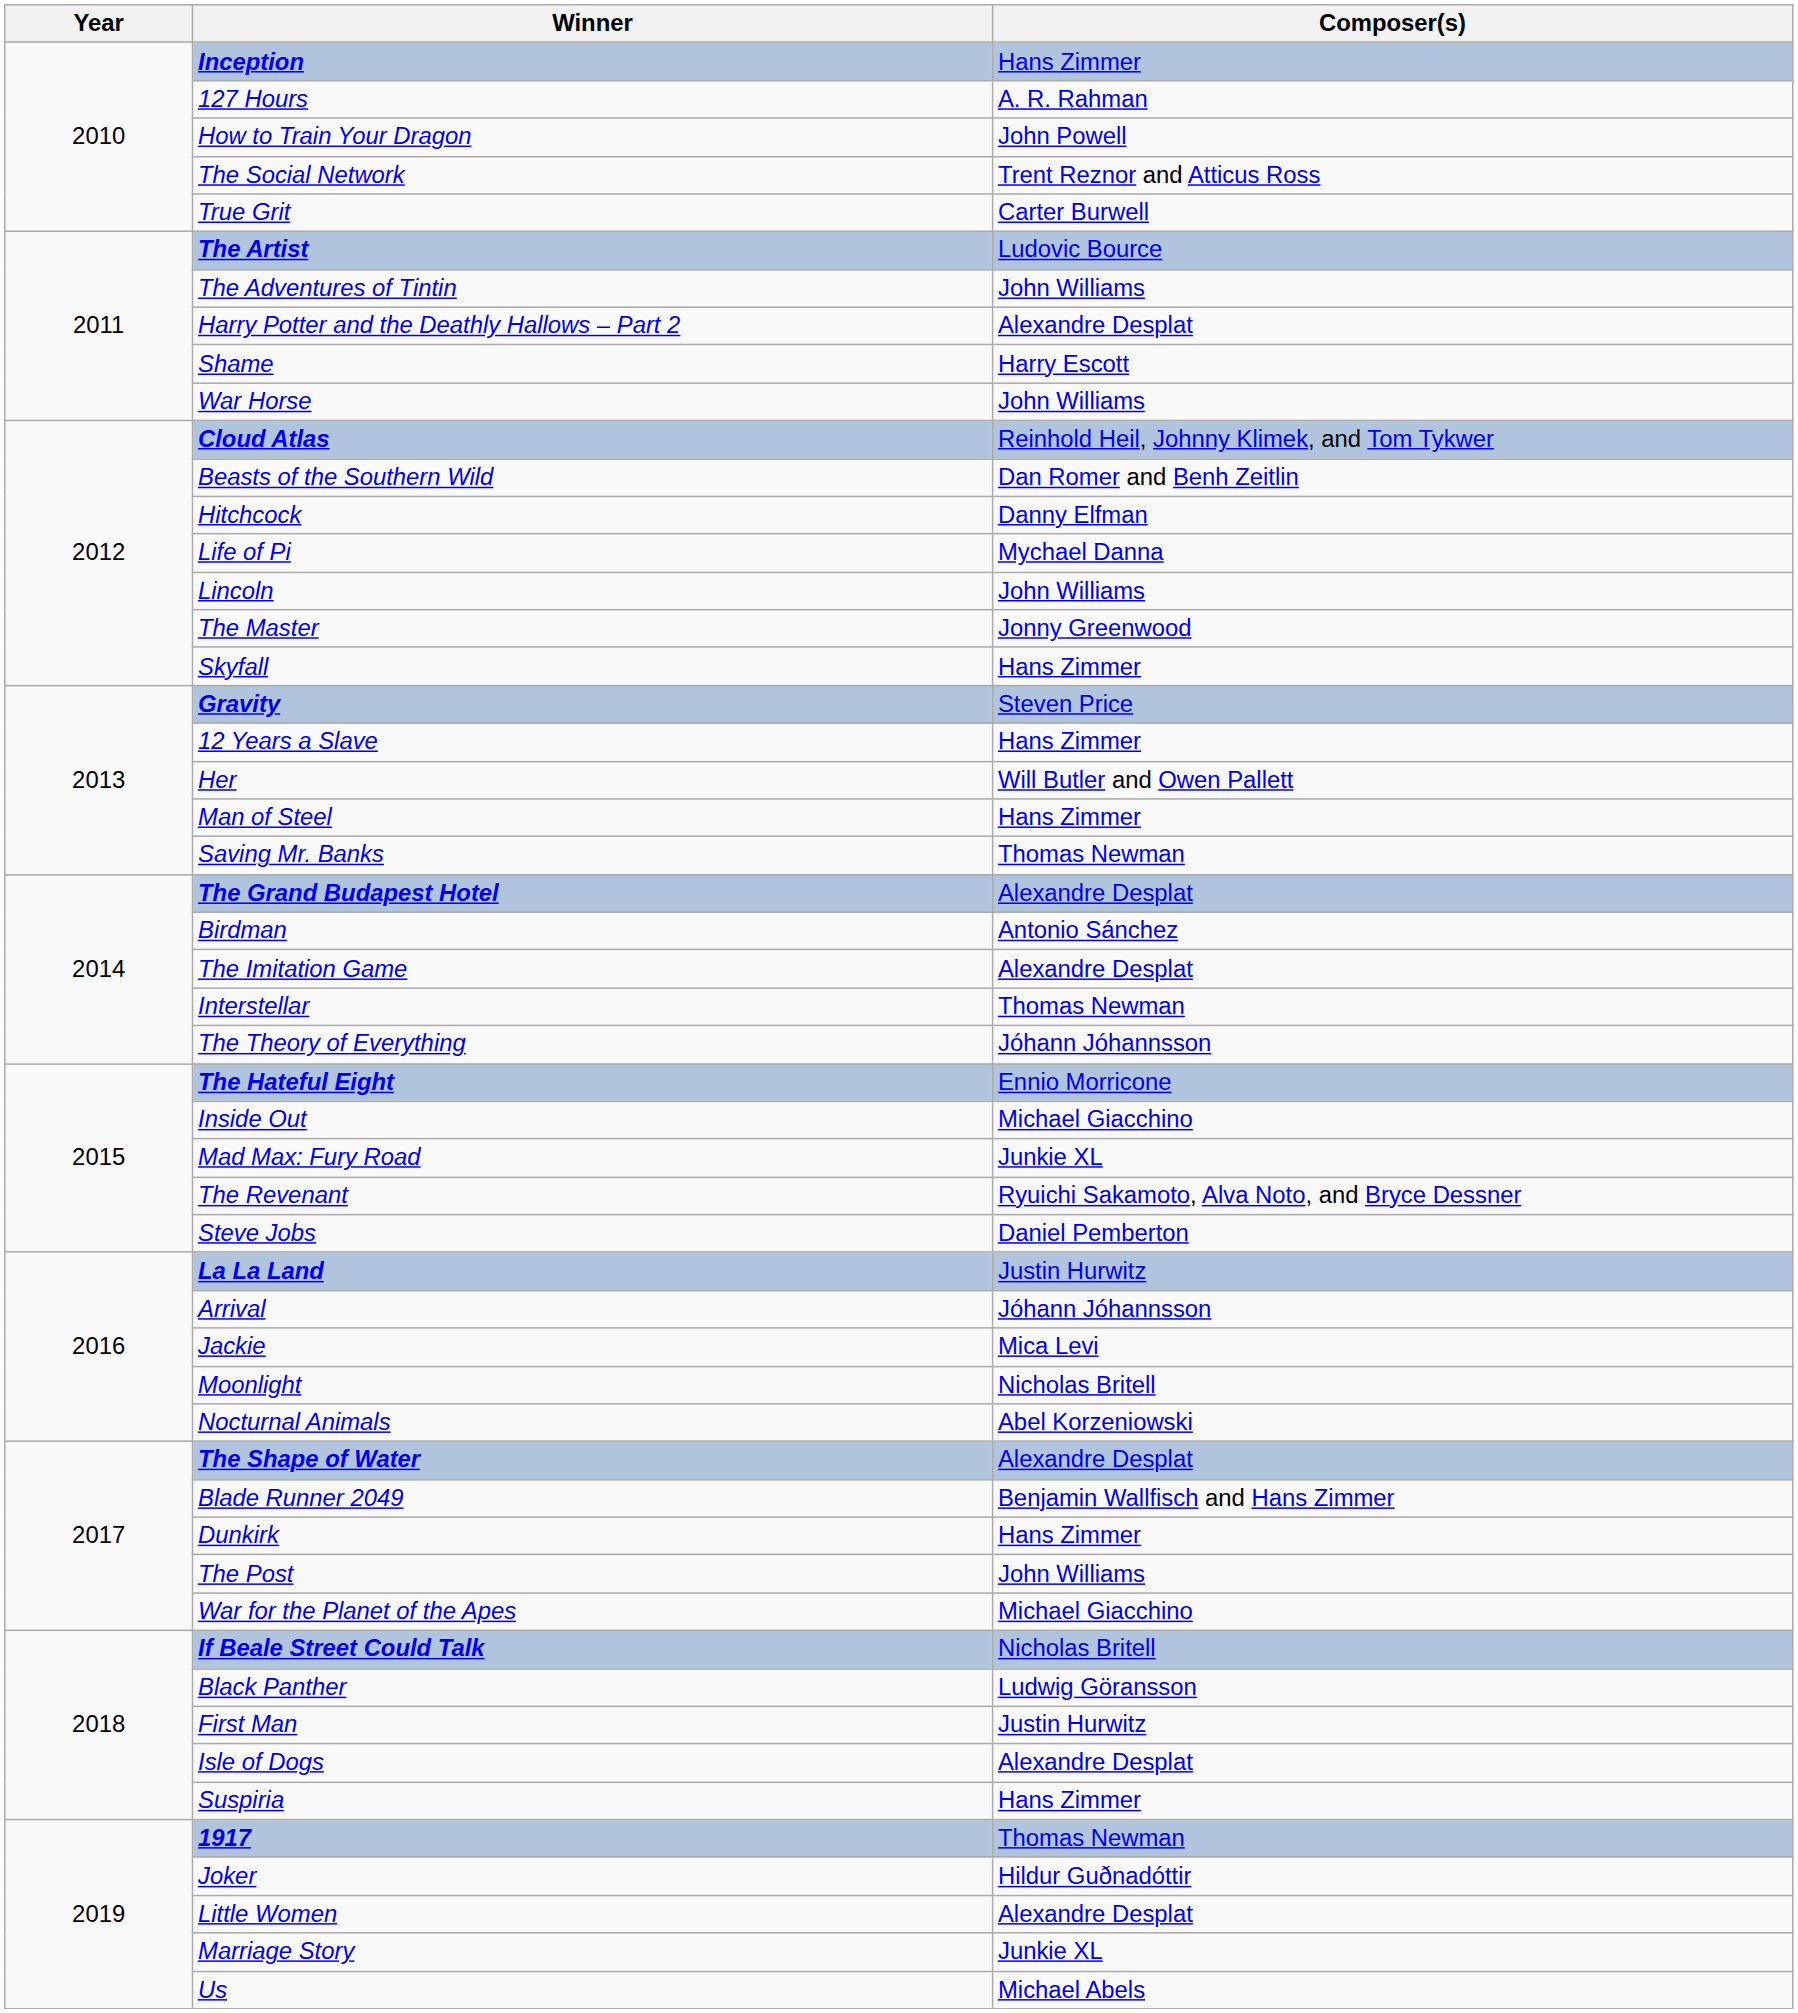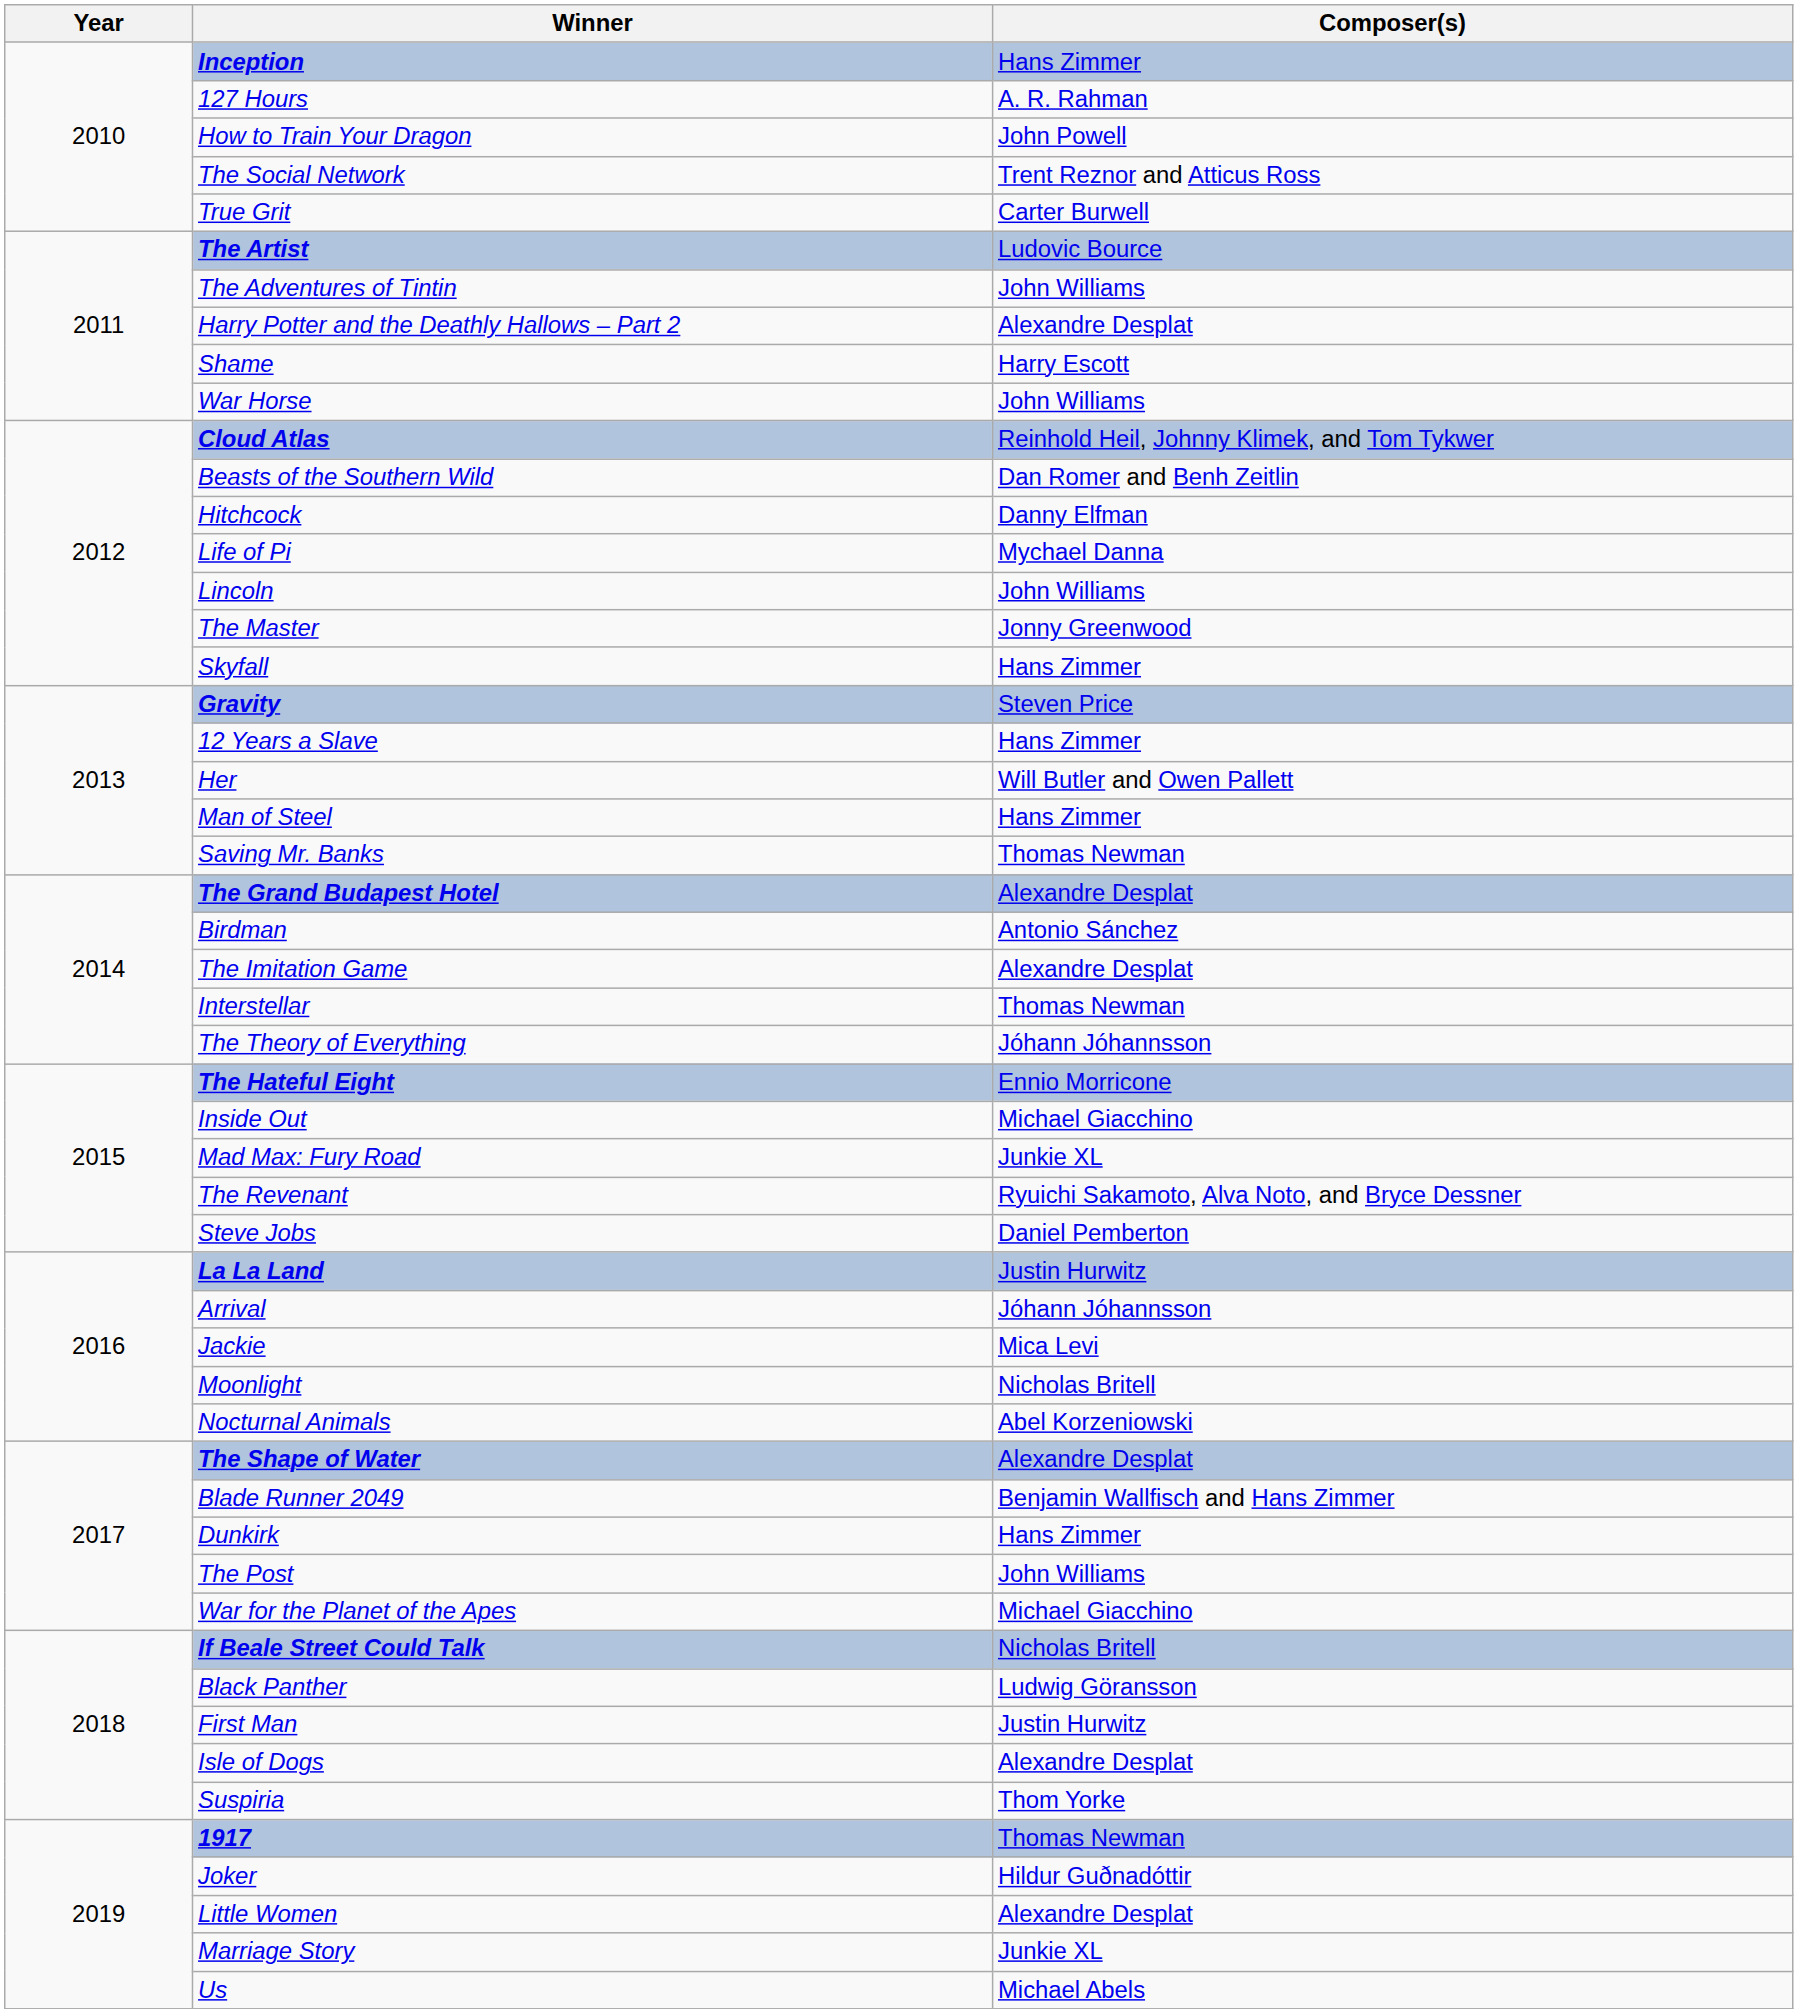Suspiria | Composer(s): Hans Zimmer -> Thom Yorke
